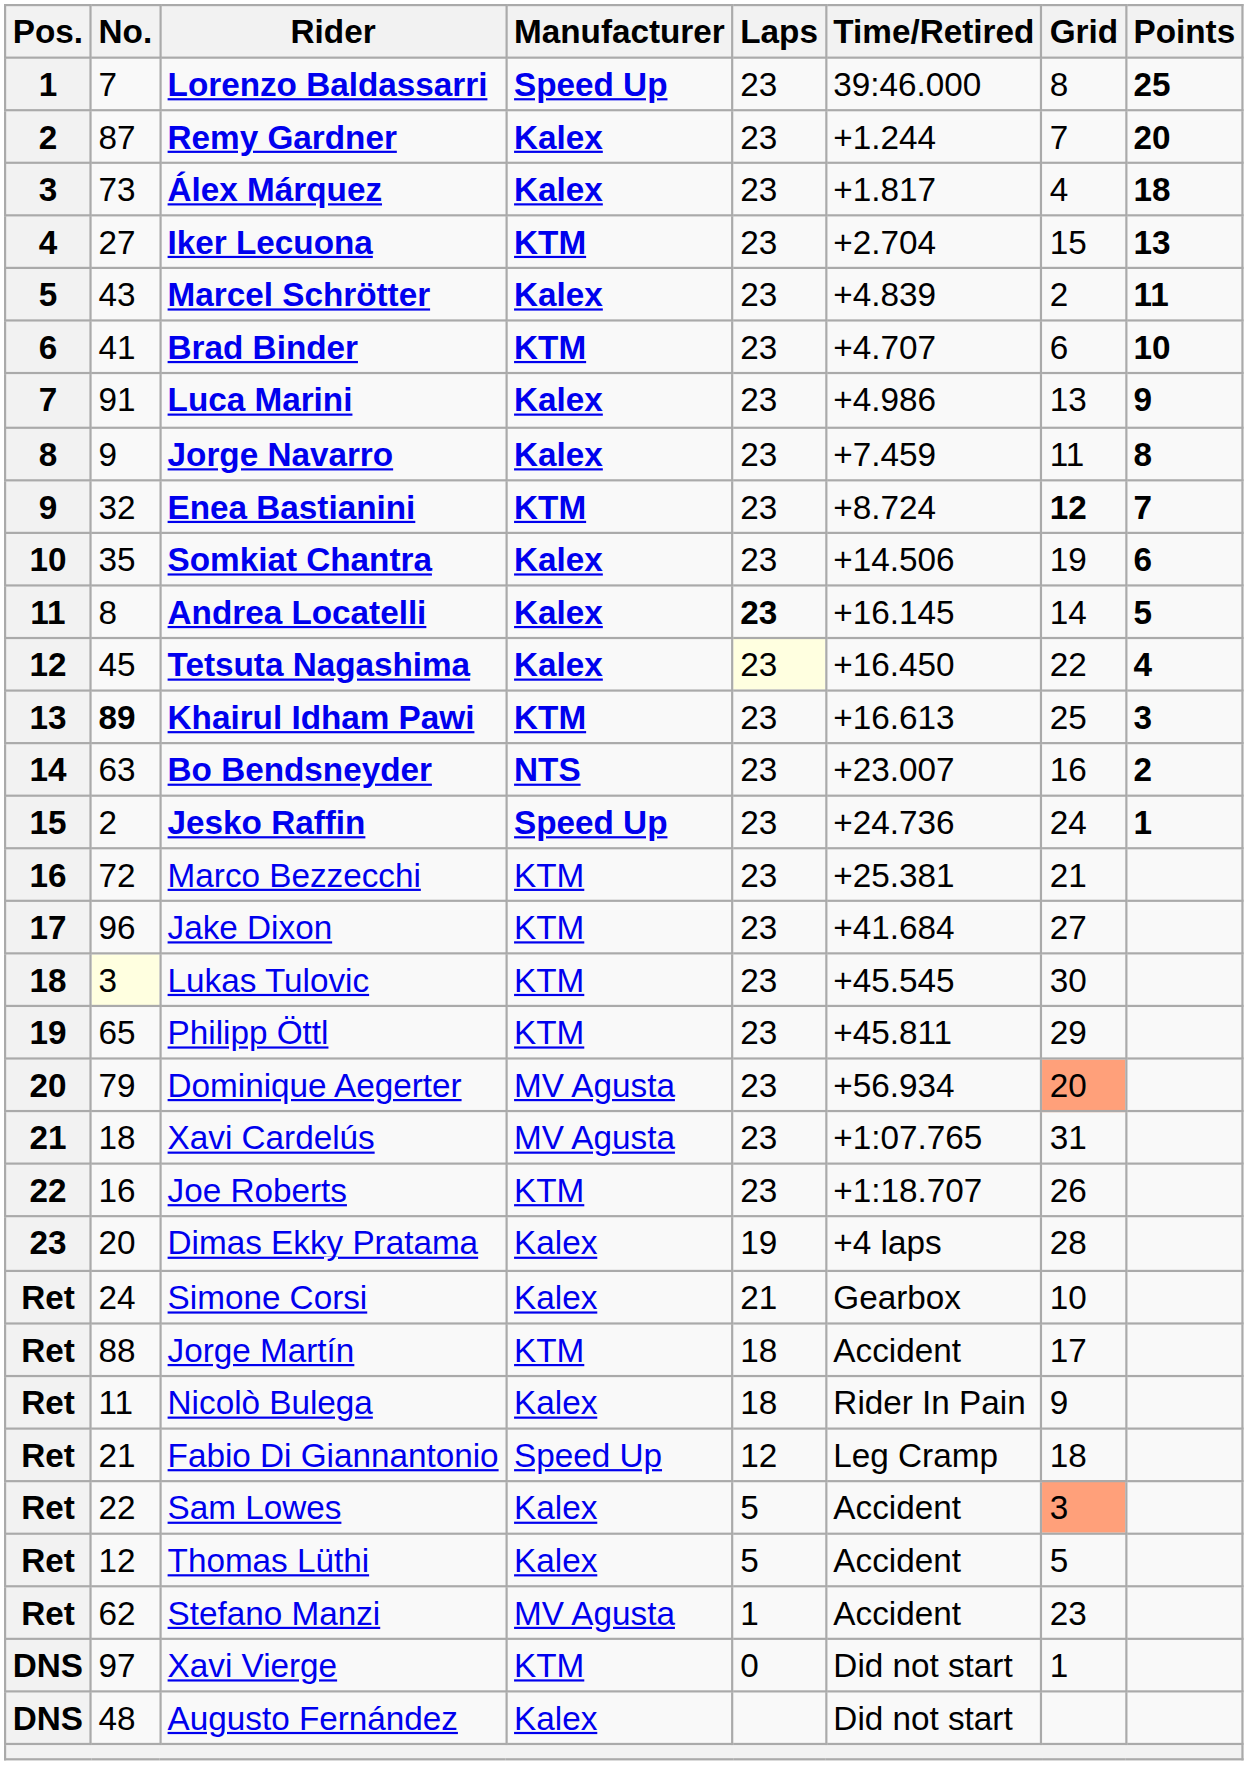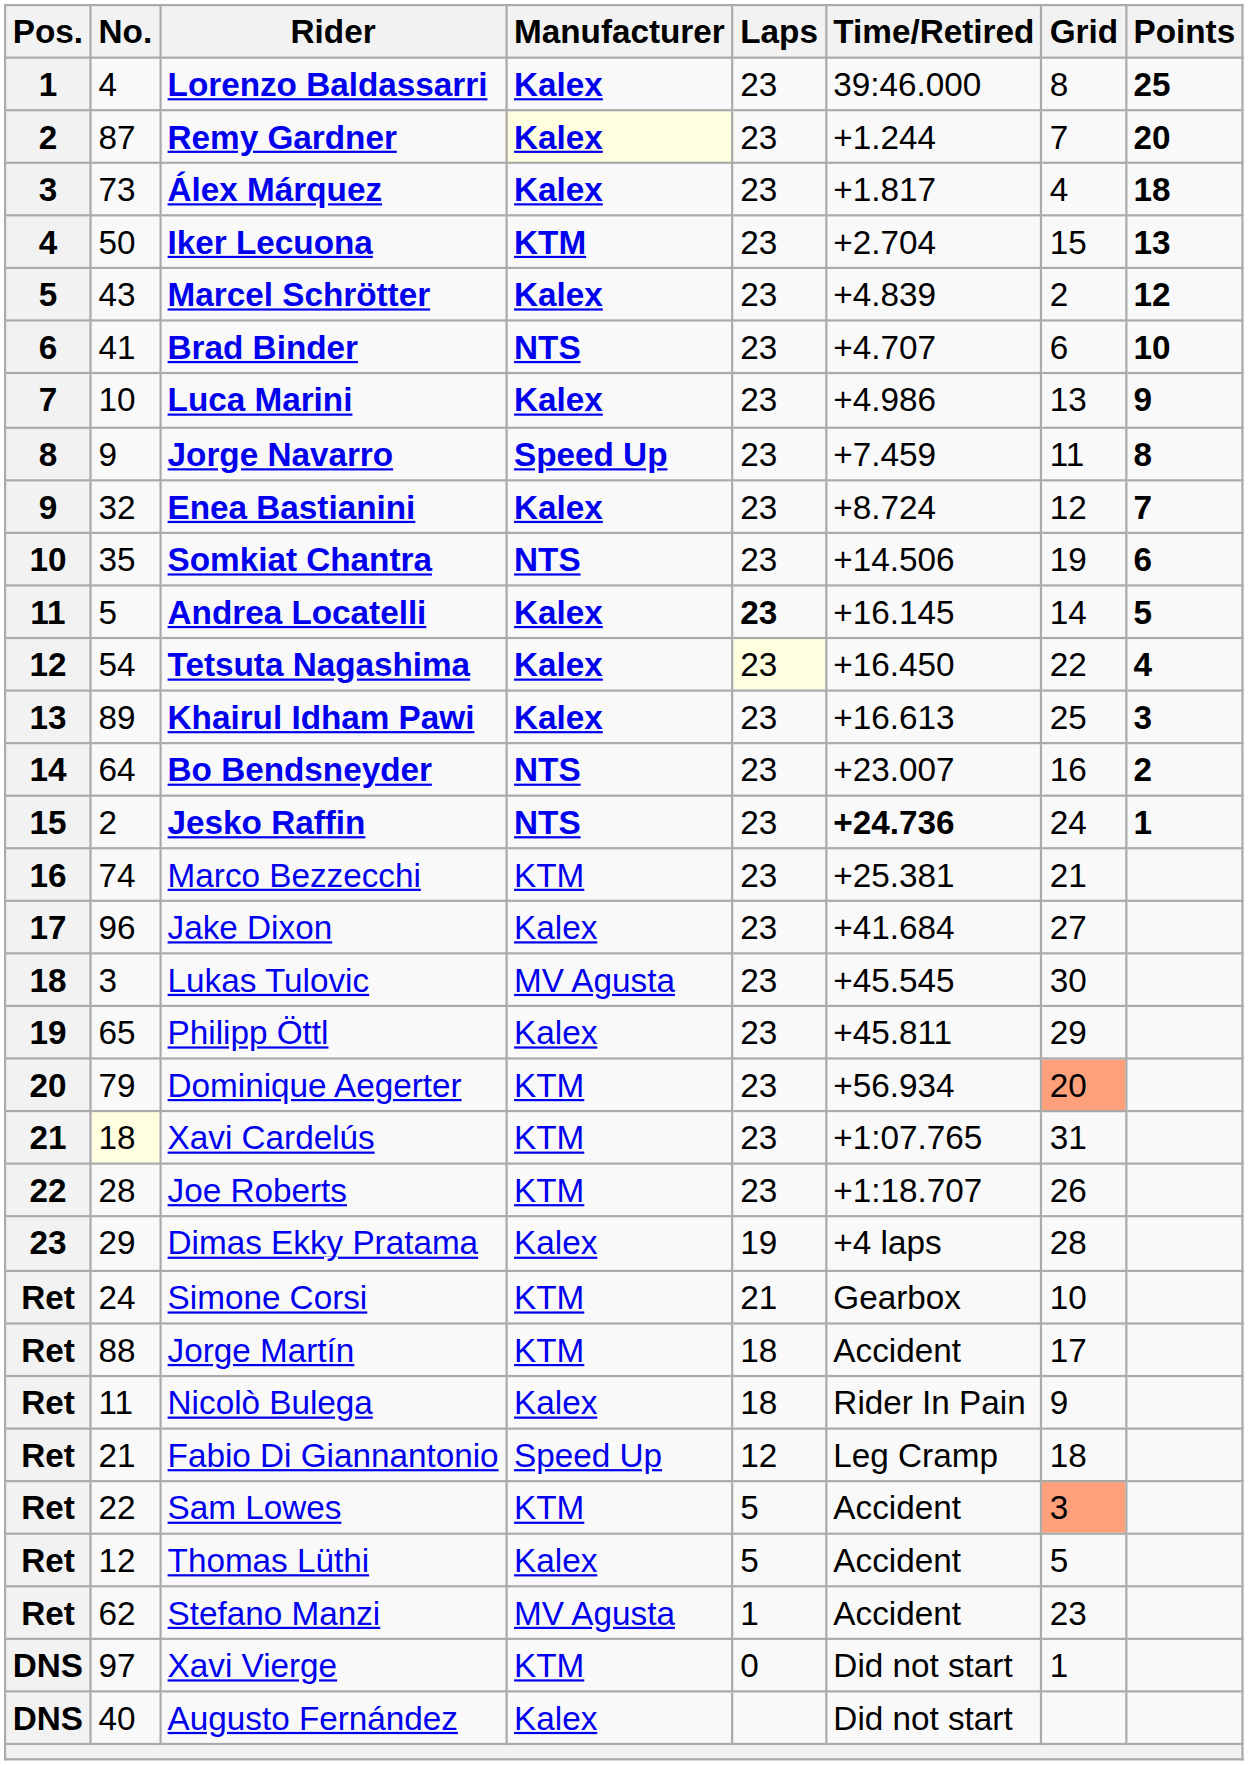Lorenzo Baldassarri | No.: 7 -> 4
Lorenzo Baldassarri | Manufacturer: Speed Up -> Kalex
Remy Gardner | Manufacturer: no background -> lightyellow background
Iker Lecuona | No.: 27 -> 50
Marcel Schrötter | Points: 11 -> 12
Brad Binder | Manufacturer: KTM -> NTS
Luca Marini | No.: 91 -> 10
Jorge Navarro | Manufacturer: Kalex -> Speed Up
Enea Bastianini | Manufacturer: KTM -> Kalex
Enea Bastianini | Grid: bold -> normal
Somkiat Chantra | Manufacturer: Kalex -> NTS
Andrea Locatelli | No.: 8 -> 5
Tetsuta Nagashima | No.: 45 -> 54
Khairul Idham Pawi | No.: bold -> normal
Khairul Idham Pawi | Manufacturer: KTM -> Kalex
Bo Bendsneyder | No.: 63 -> 64
Jesko Raffin | Manufacturer: Speed Up -> NTS
Jesko Raffin | Time/Retired: normal -> bold
Marco Bezzecchi | No.: 72 -> 74
Jake Dixon | Manufacturer: KTM -> Kalex
Lukas Tulovic | No.: lightyellow background -> no background
Lukas Tulovic | Manufacturer: KTM -> MV Agusta
Philipp Öttl | Manufacturer: KTM -> Kalex
Dominique Aegerter | Manufacturer: MV Agusta -> KTM
Xavi Cardelús | No.: no background -> lightyellow background
Xavi Cardelús | Manufacturer: MV Agusta -> KTM
Joe Roberts | No.: 16 -> 28
Dimas Ekky Pratama | No.: 20 -> 29
Simone Corsi | Manufacturer: Kalex -> KTM
Sam Lowes | Manufacturer: Kalex -> KTM
Augusto Fernández | No.: 48 -> 40
